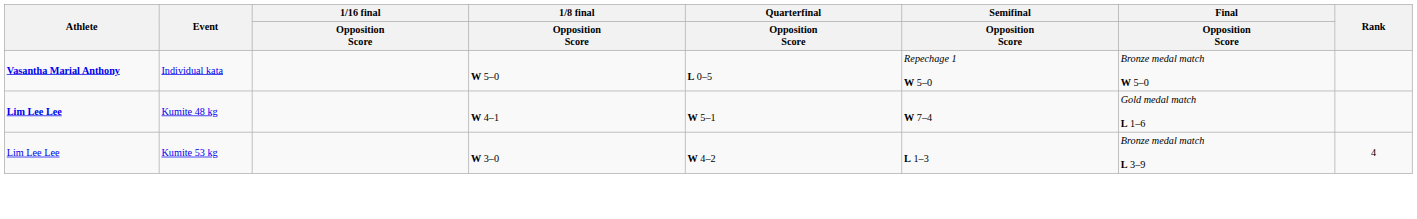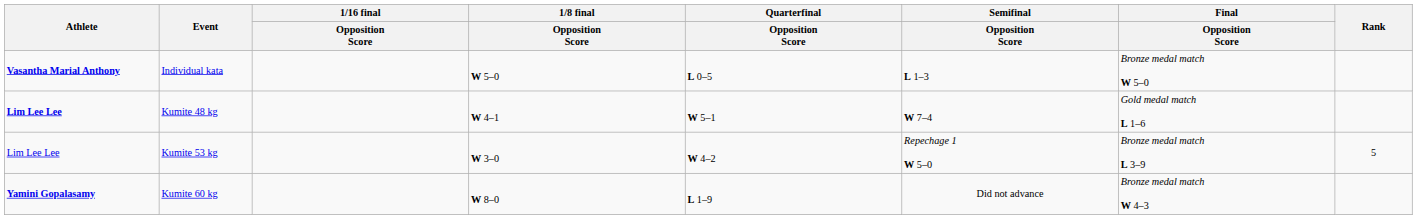Individual kata | Semifinal / Opposition Score: Repechage 1 W 5–0 -> L 1–3
Kumite 53 kg | Semifinal / Opposition Score: L 1–3 -> Repechage 1 W 5–0
Kumite 53 kg | Rank: 4 -> 5
+ row: Yamini Gopalasamy | Kumite 60 kg | W 8–0 | L 1–9 | Did not advance | Bronze medal match W 4–3
